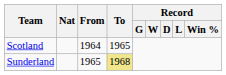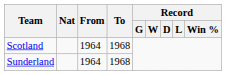Scotland | To: 1965 -> 1968
Sunderland | From: 1965 -> 1964
Sunderland | To: khaki background -> no background
